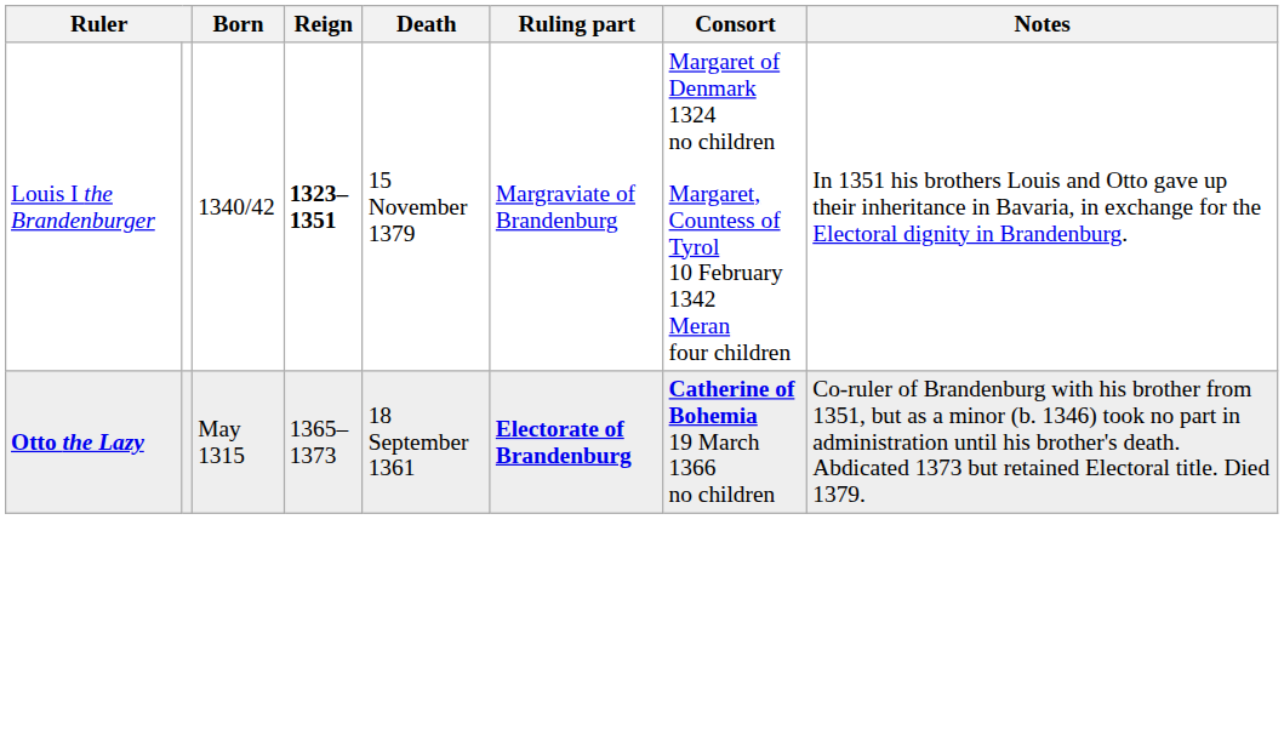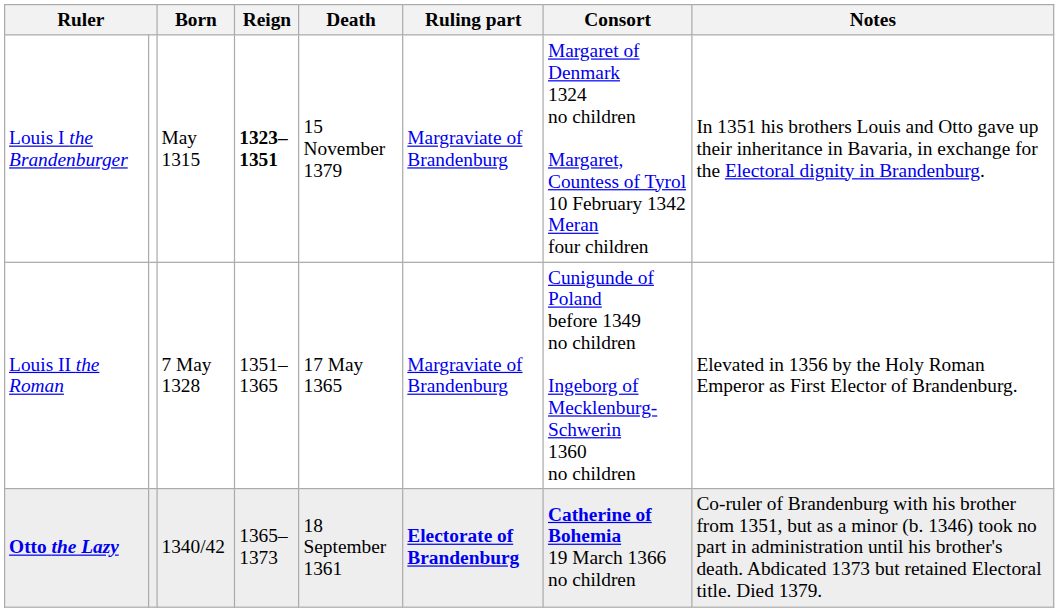Louis I the Brandenburger | Born: 1340/42 -> May 1315
+ row: Louis II the Roman | 7 May 1328 | 1351–1365 | 17 May 1365 | Margraviate of Brandenburg | Cunigunde of Poland before 1349 no children Ingeborg of Mecklenburg-Schwerin 1360 no children | Elevated in 1356 by the Holy Roman Emperor as First Elector of Brandenburg.
Otto the Lazy | Born: May 1315 -> 1340/42
